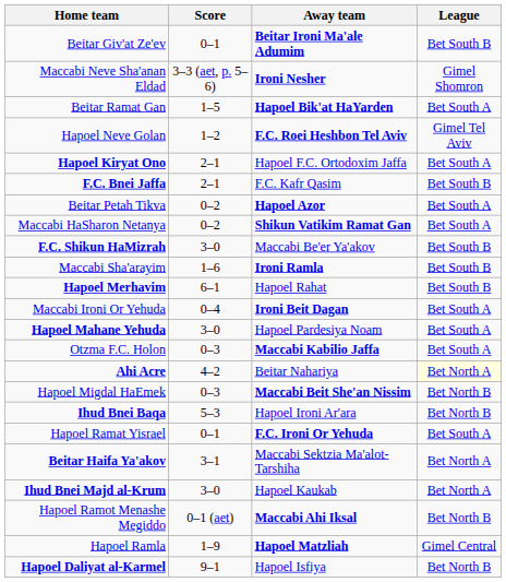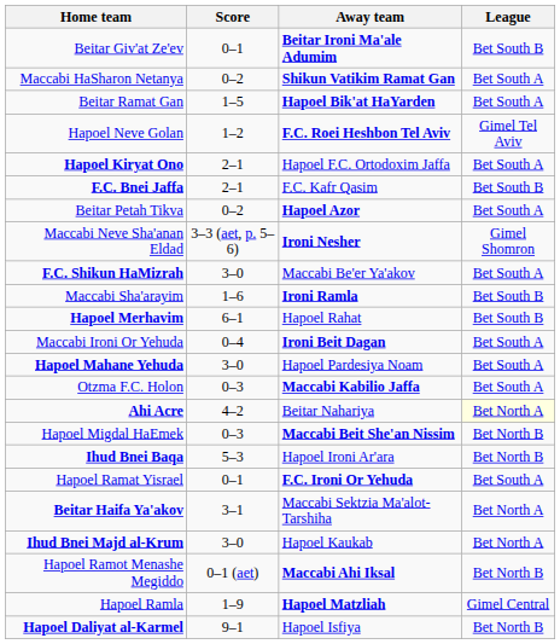rows swapped: Maccabi Neve Sha'anan Eldad <-> Maccabi HaSharon Netanya
F.C. Shikun HaMizrah | League: Bet South B -> Bet South A
